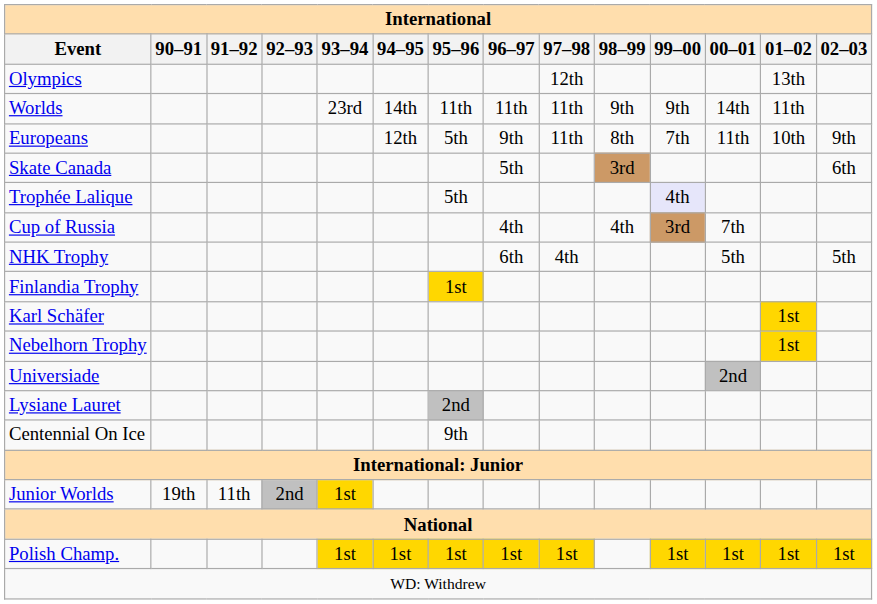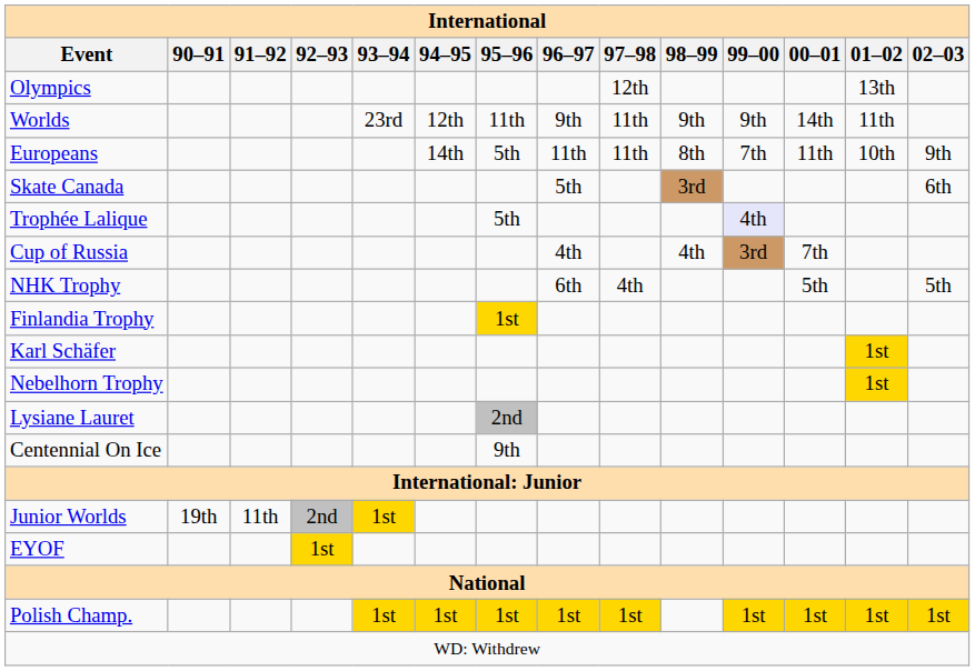Worlds | 94–95: 14th -> 12th
Worlds | 96–97: 11th -> 9th
Europeans | 94–95: 12th -> 14th
Europeans | 96–97: 9th -> 11th
- row: Universiade | 2nd
+ row: EYOF | 1st
